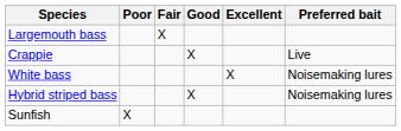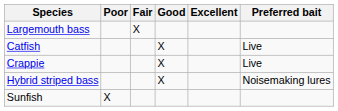+ row: Catfish | X | Live
- row: White bass | X | Noisemaking lures
